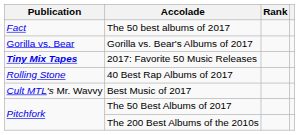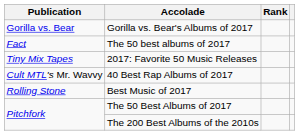rows swapped: The 50 best albums of 2017 <-> Gorilla vs. Bear's Albums of 2017
2017: Favorite 50 Music Releases | Publication: bold -> normal
40 Best Rap Albums of 2017 | Publication: Rolling Stone -> Cult MTL's Mr. Wavvy
Best Music of 2017 | Publication: Cult MTL's Mr. Wavvy -> Rolling Stone
